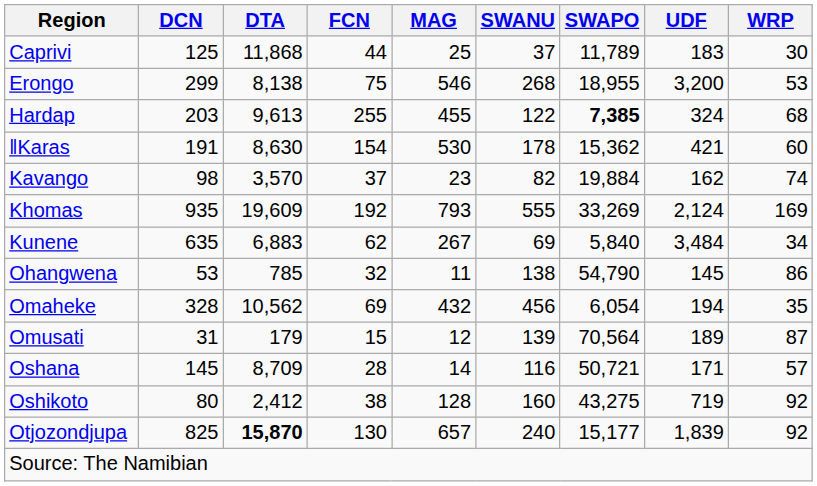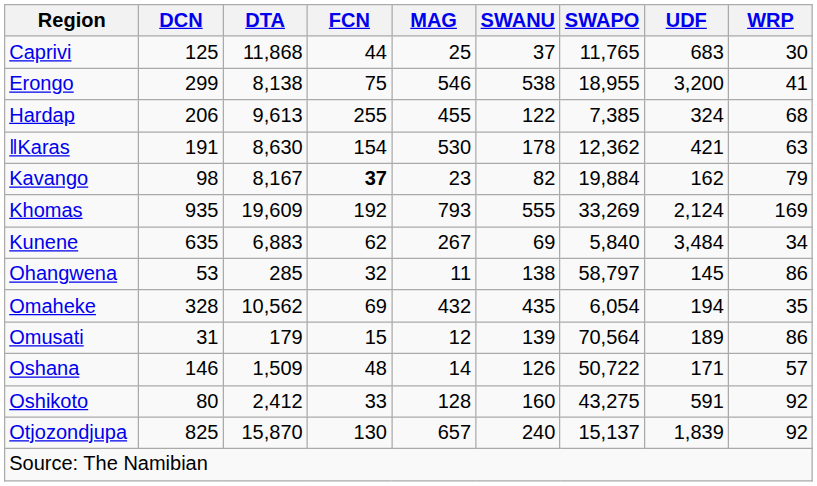Caprivi | SWAPO: 11,789 -> 11,765
Caprivi | UDF: 183 -> 683
Erongo | SWANU: 268 -> 538
Erongo | WRP: 53 -> 41
Hardap | DCN: 203 -> 206
Hardap | SWAPO: bold -> normal
ǁKaras | SWAPO: 15,362 -> 12,362
ǁKaras | WRP: 60 -> 63
Kavango | DTA: 3,570 -> 8,167
Kavango | FCN: normal -> bold
Kavango | WRP: 74 -> 79
Ohangwena | DTA: 785 -> 285
Ohangwena | SWAPO: 54,790 -> 58,797
Omaheke | SWANU: 456 -> 435
Omusati | WRP: 87 -> 86
Oshana | DCN: 145 -> 146
Oshana | DTA: 8,709 -> 1,509
Oshana | FCN: 28 -> 48
Oshana | SWANU: 116 -> 126
Oshana | SWAPO: 50,721 -> 50,722
Oshikoto | FCN: 38 -> 33
Oshikoto | UDF: 719 -> 591
Otjozondjupa | DTA: bold -> normal
Otjozondjupa | SWAPO: 15,177 -> 15,137
